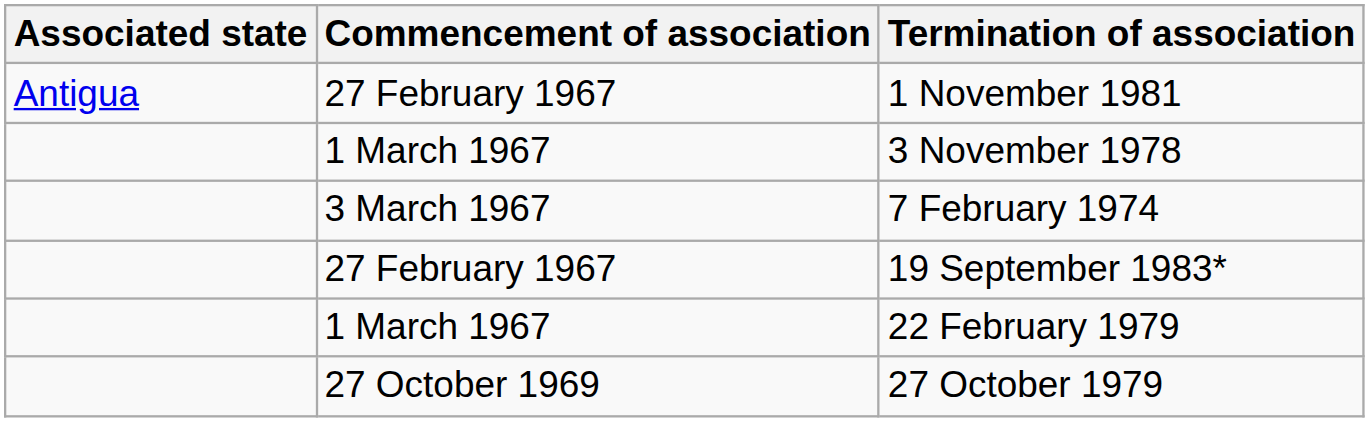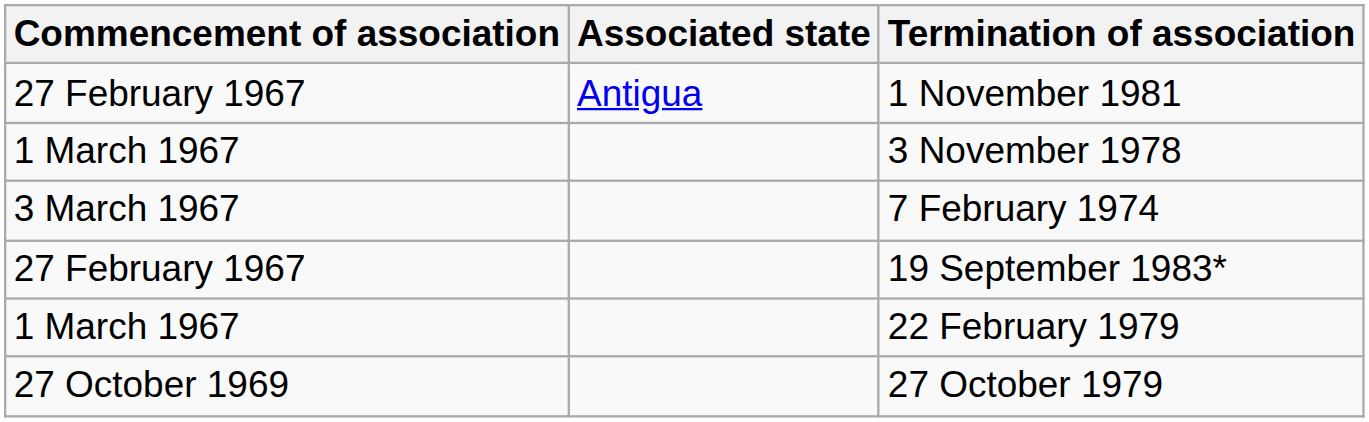columns swapped: Associated state <-> Commencement of association
